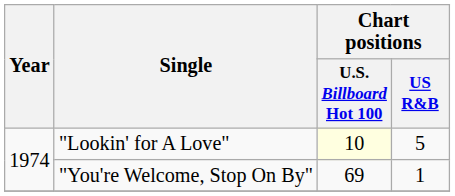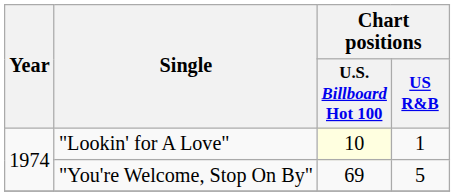"Lookin' for A Love" | Chart positions / US R&B: 5 -> 1
"You're Welcome, Stop On By" | Chart positions / US R&B: 1 -> 5
